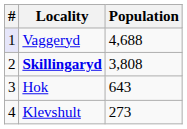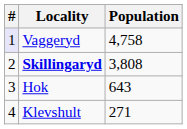Vaggeryd | Population: 4,688 -> 4,758
Klevshult | Population: 273 -> 271
